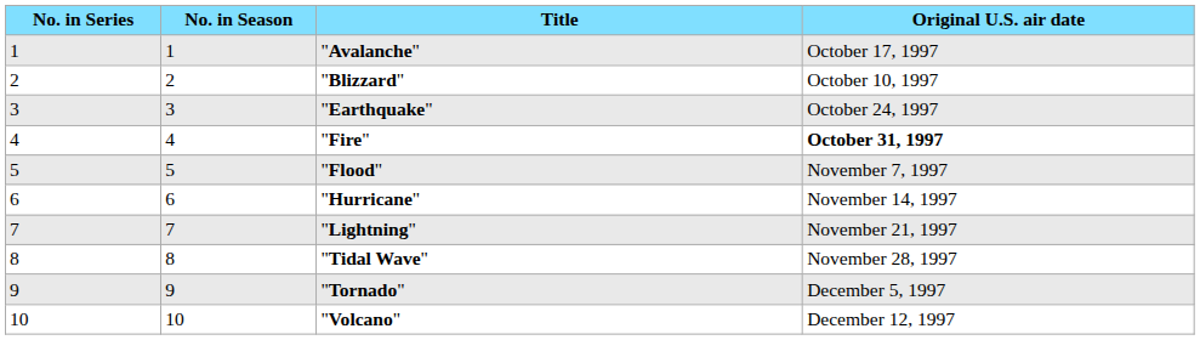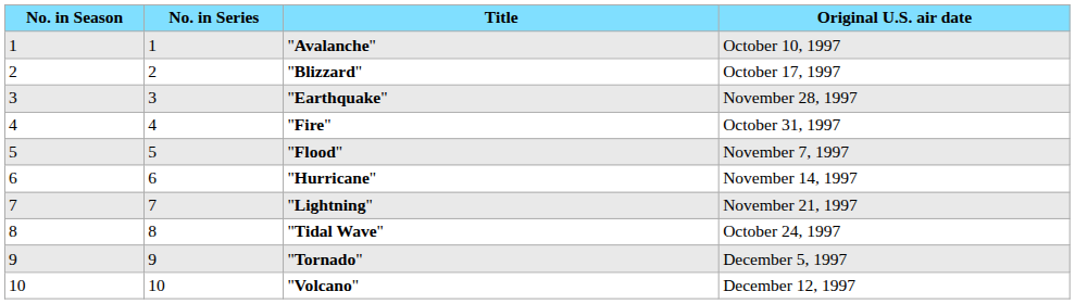columns swapped: No. in Series <-> No. in Season
"Avalanche" | Original U.S. air date: October 17, 1997 -> October 10, 1997
"Blizzard" | Original U.S. air date: October 10, 1997 -> October 17, 1997
"Earthquake" | Original U.S. air date: October 24, 1997 -> November 28, 1997
"Fire" | Original U.S. air date: bold -> normal
"Tidal Wave" | Original U.S. air date: November 28, 1997 -> October 24, 1997
